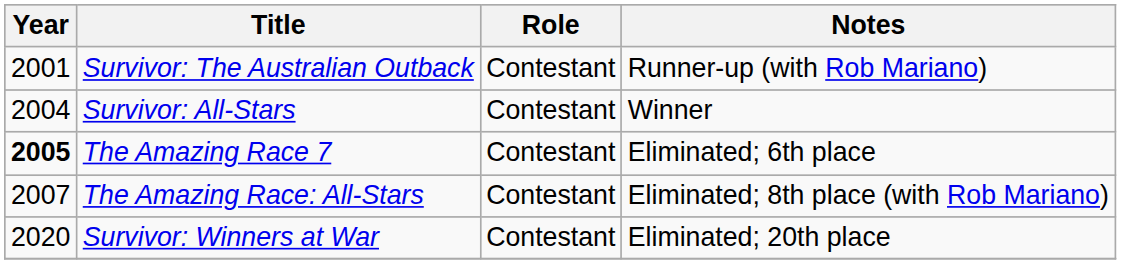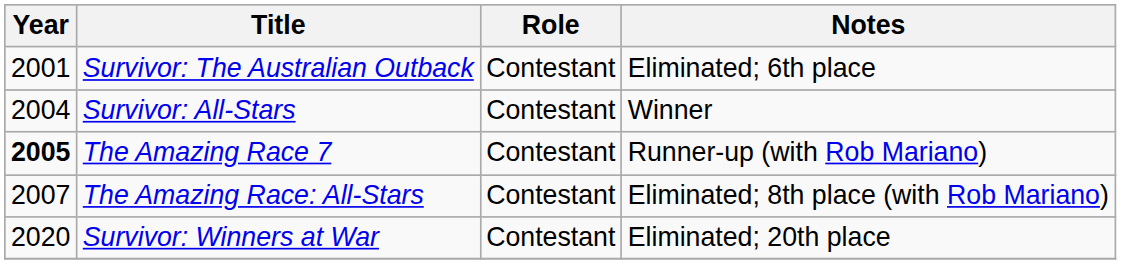Survivor: The Australian Outback | Notes: Runner-up (with Rob Mariano) -> Eliminated; 6th place
The Amazing Race 7 | Notes: Eliminated; 6th place -> Runner-up (with Rob Mariano)
